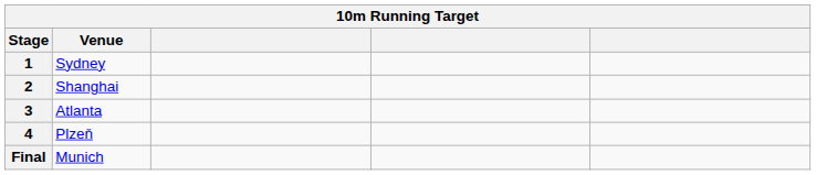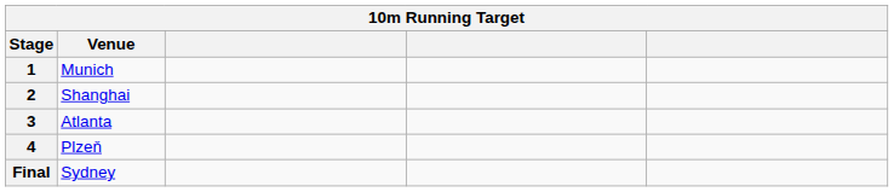1 | Venue: Sydney -> Munich
Final | Venue: Munich -> Sydney
